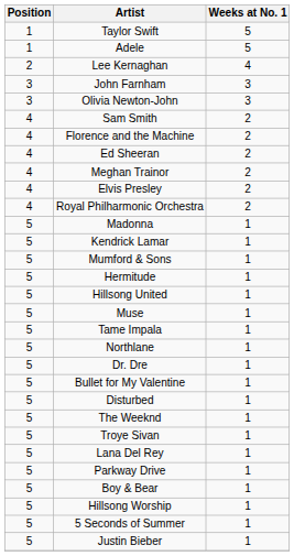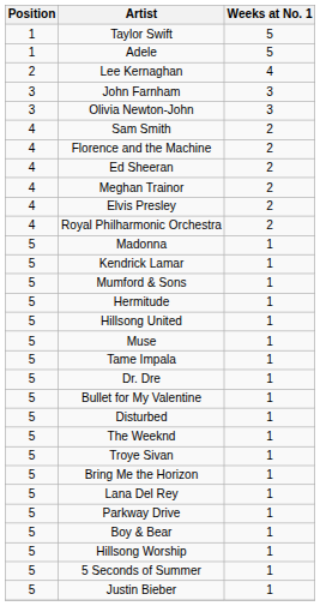- row: 5 | Northlane | 1
+ row: 5 | Bring Me the Horizon | 1
